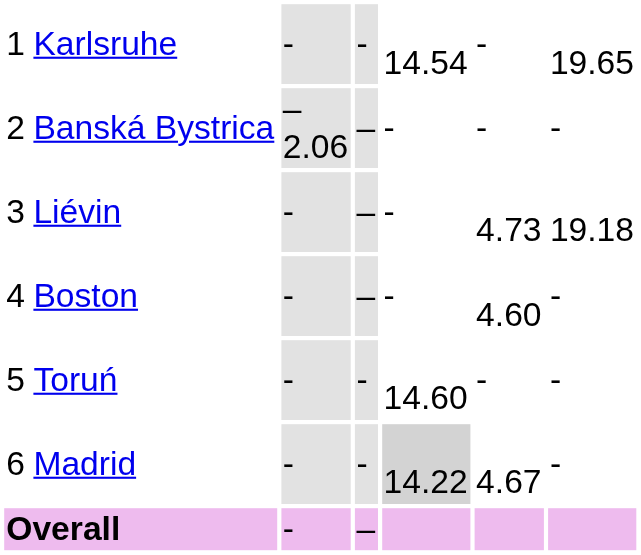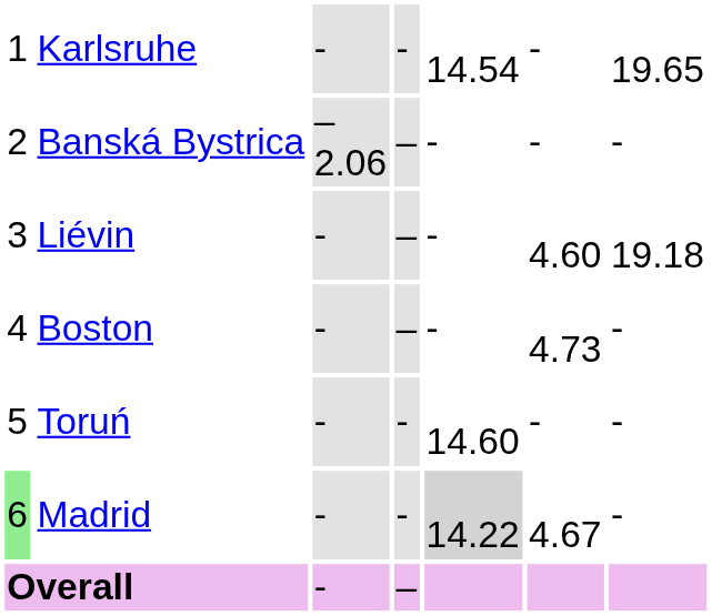Liévin | column 6: 4.73 -> 4.60
Boston | column 6: 4.60 -> 4.73
Madrid | column 1: no background -> lightgreen background
